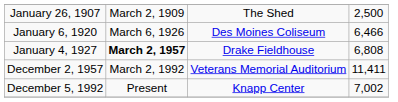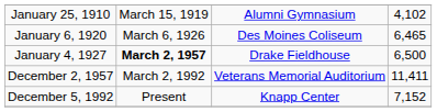- row: January 26, 1907 | March 2, 1909 | The Shed | 2,500
+ row: January 25, 1910 | March 15, 1919 | Alumni Gymnasium | 4,102
January 6, 1920 | column 4: 6,466 -> 6,465
January 4, 1927 | column 4: 6,808 -> 6,500
December 5, 1992 | column 4: 7,002 -> 7,152
